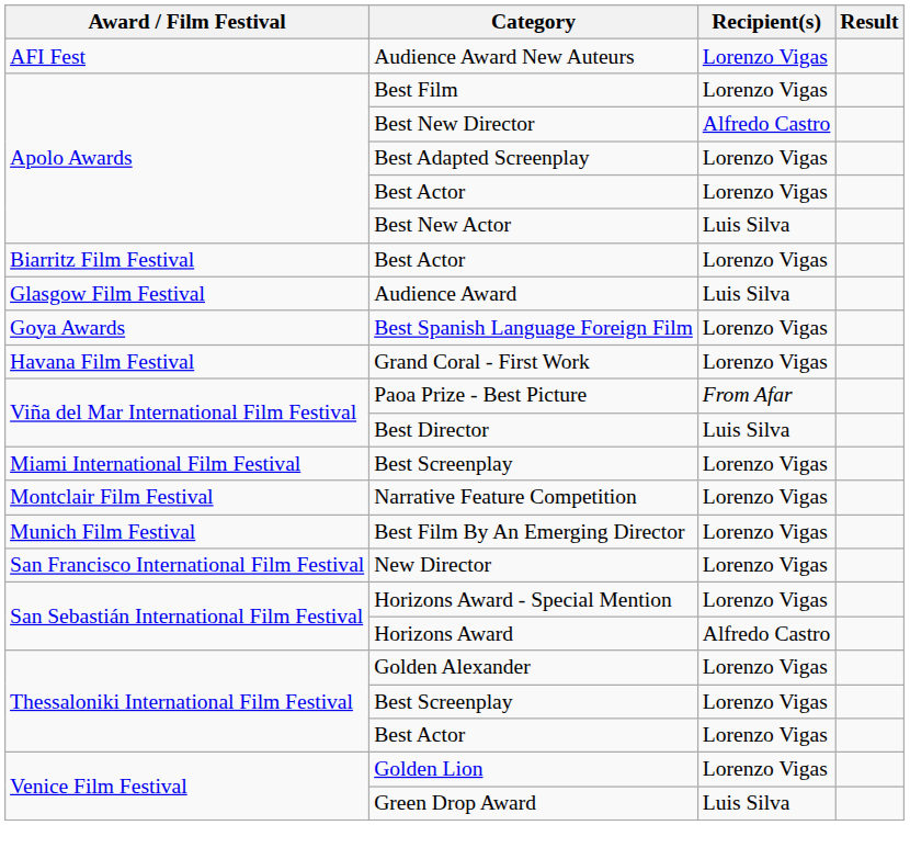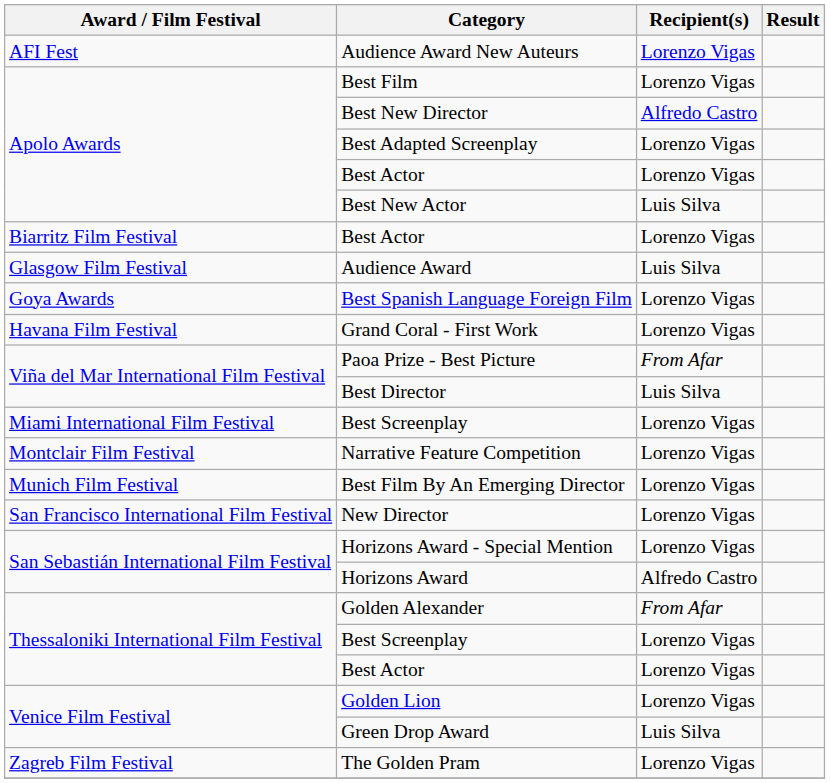Golden Alexander | Recipient(s): Lorenzo Vigas -> From Afar
+ row: Zagreb Film Festival | The Golden Pram | Lorenzo Vigas
